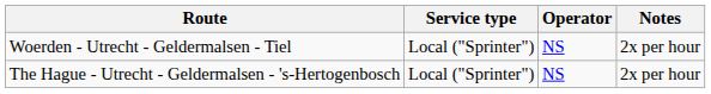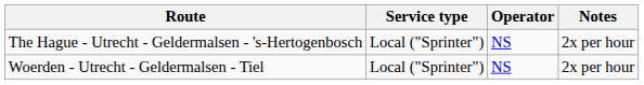rows swapped: Woerden - Utrecht - Geldermalsen - Tiel <-> The Hague - Utrecht - Geldermalsen - 's-Hertogenbosch
